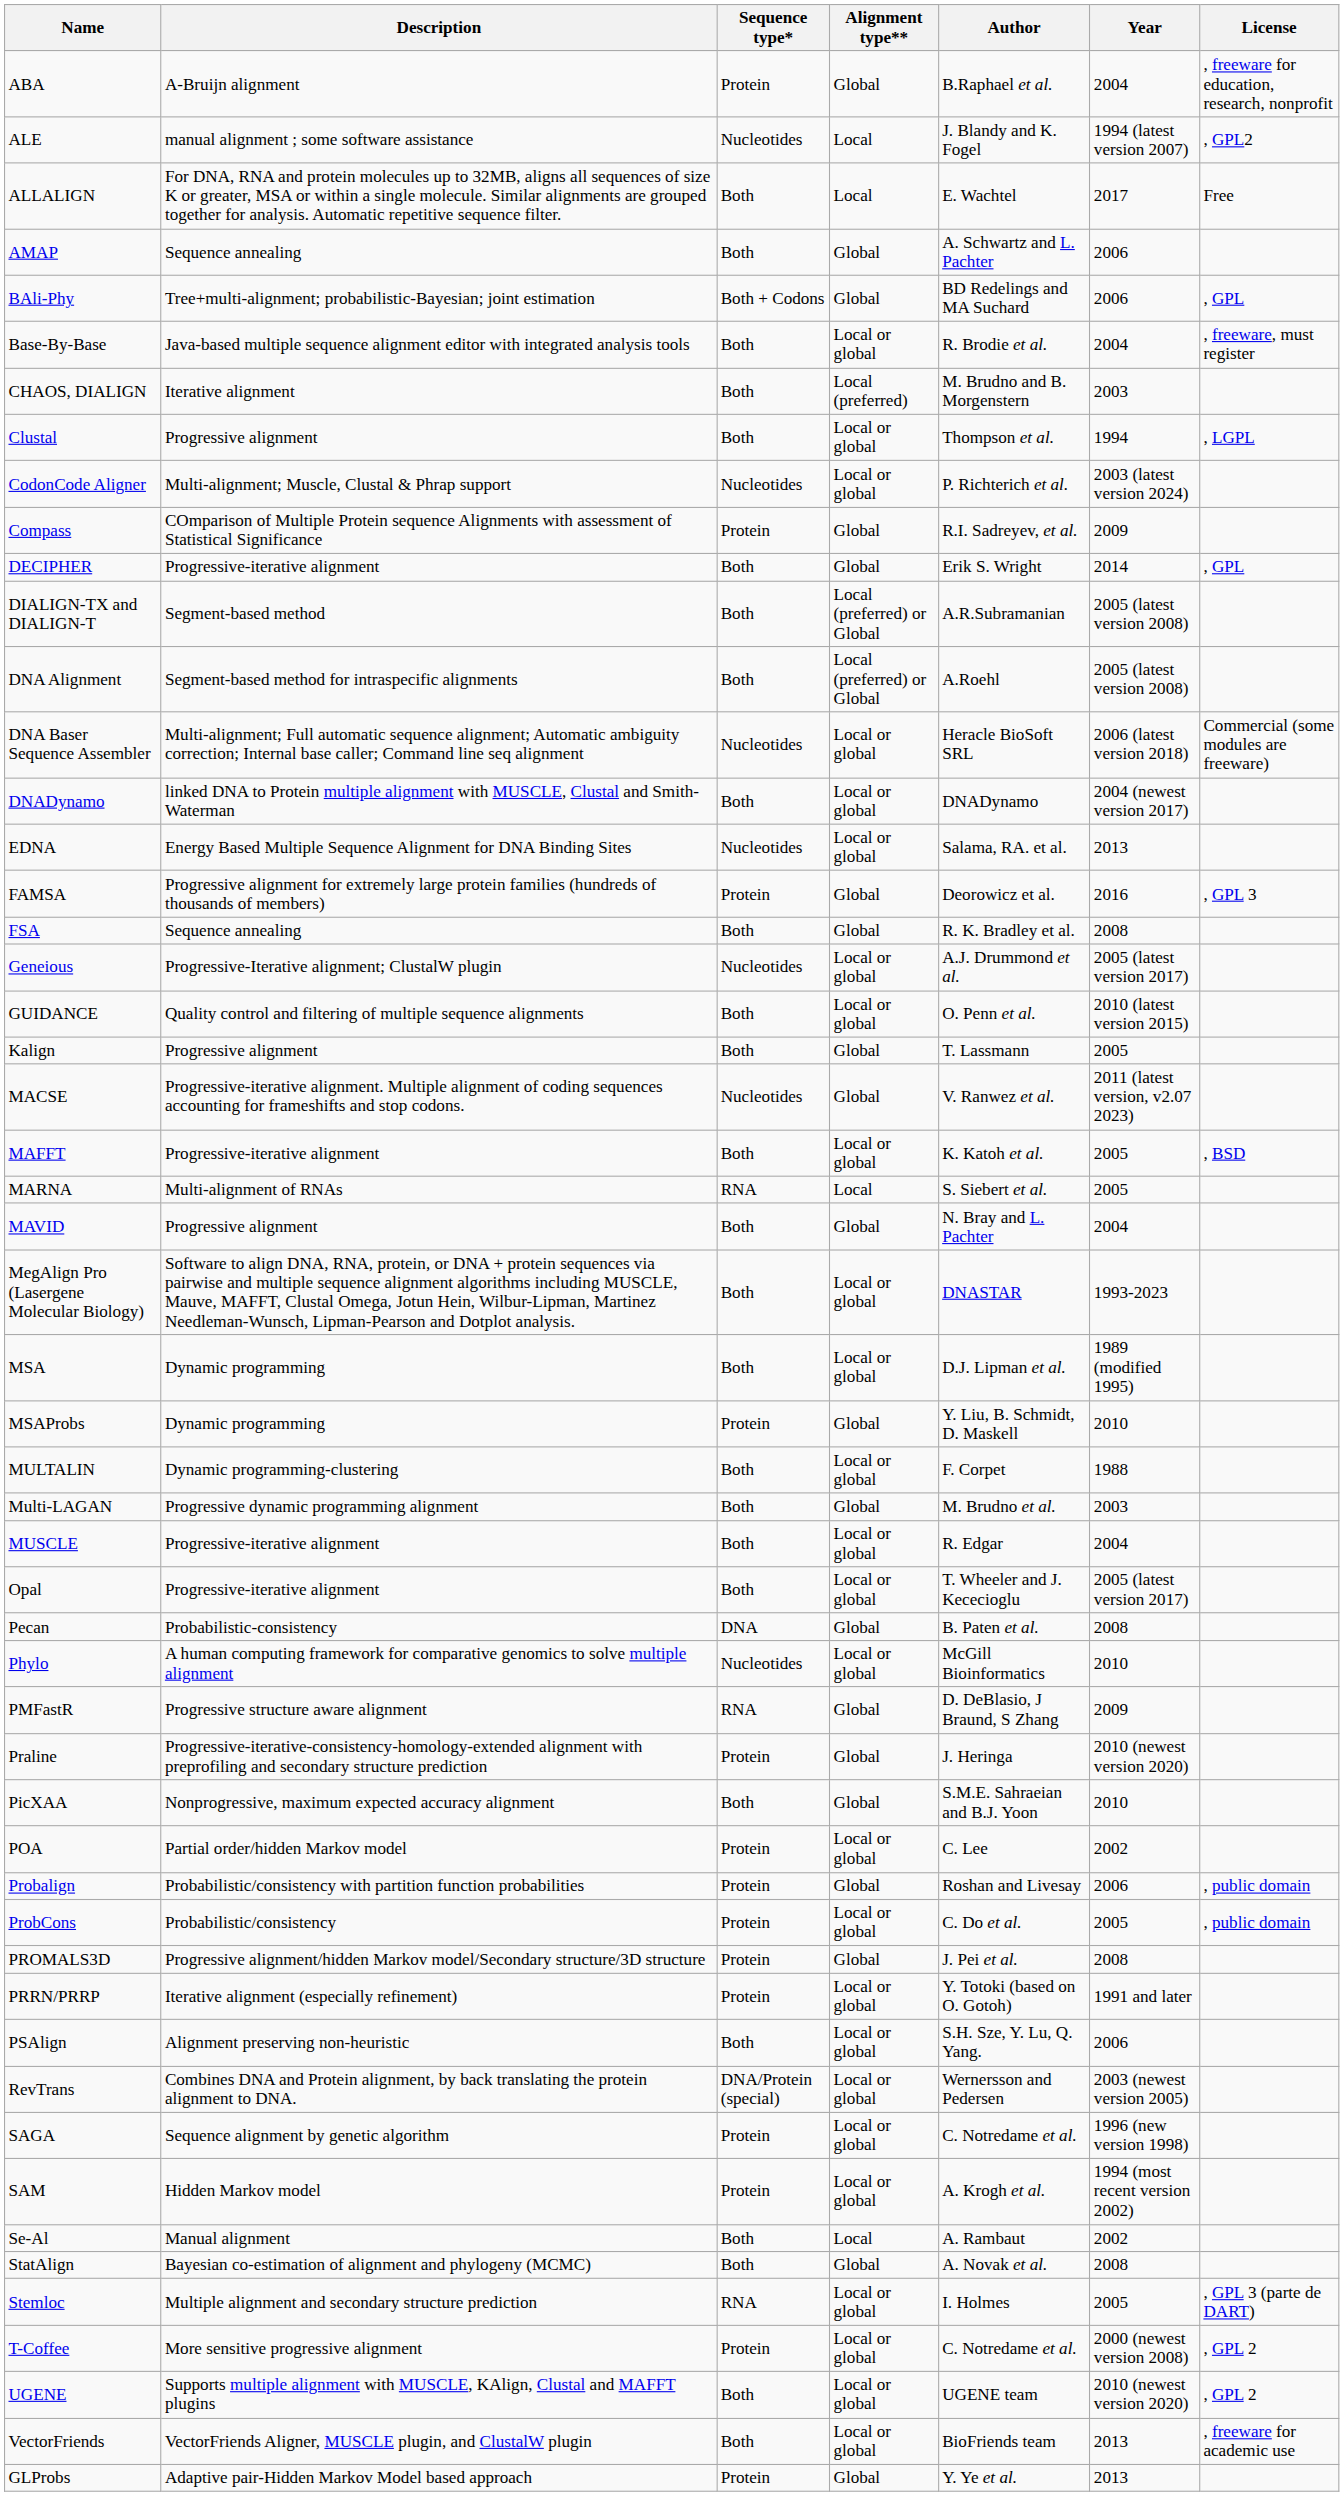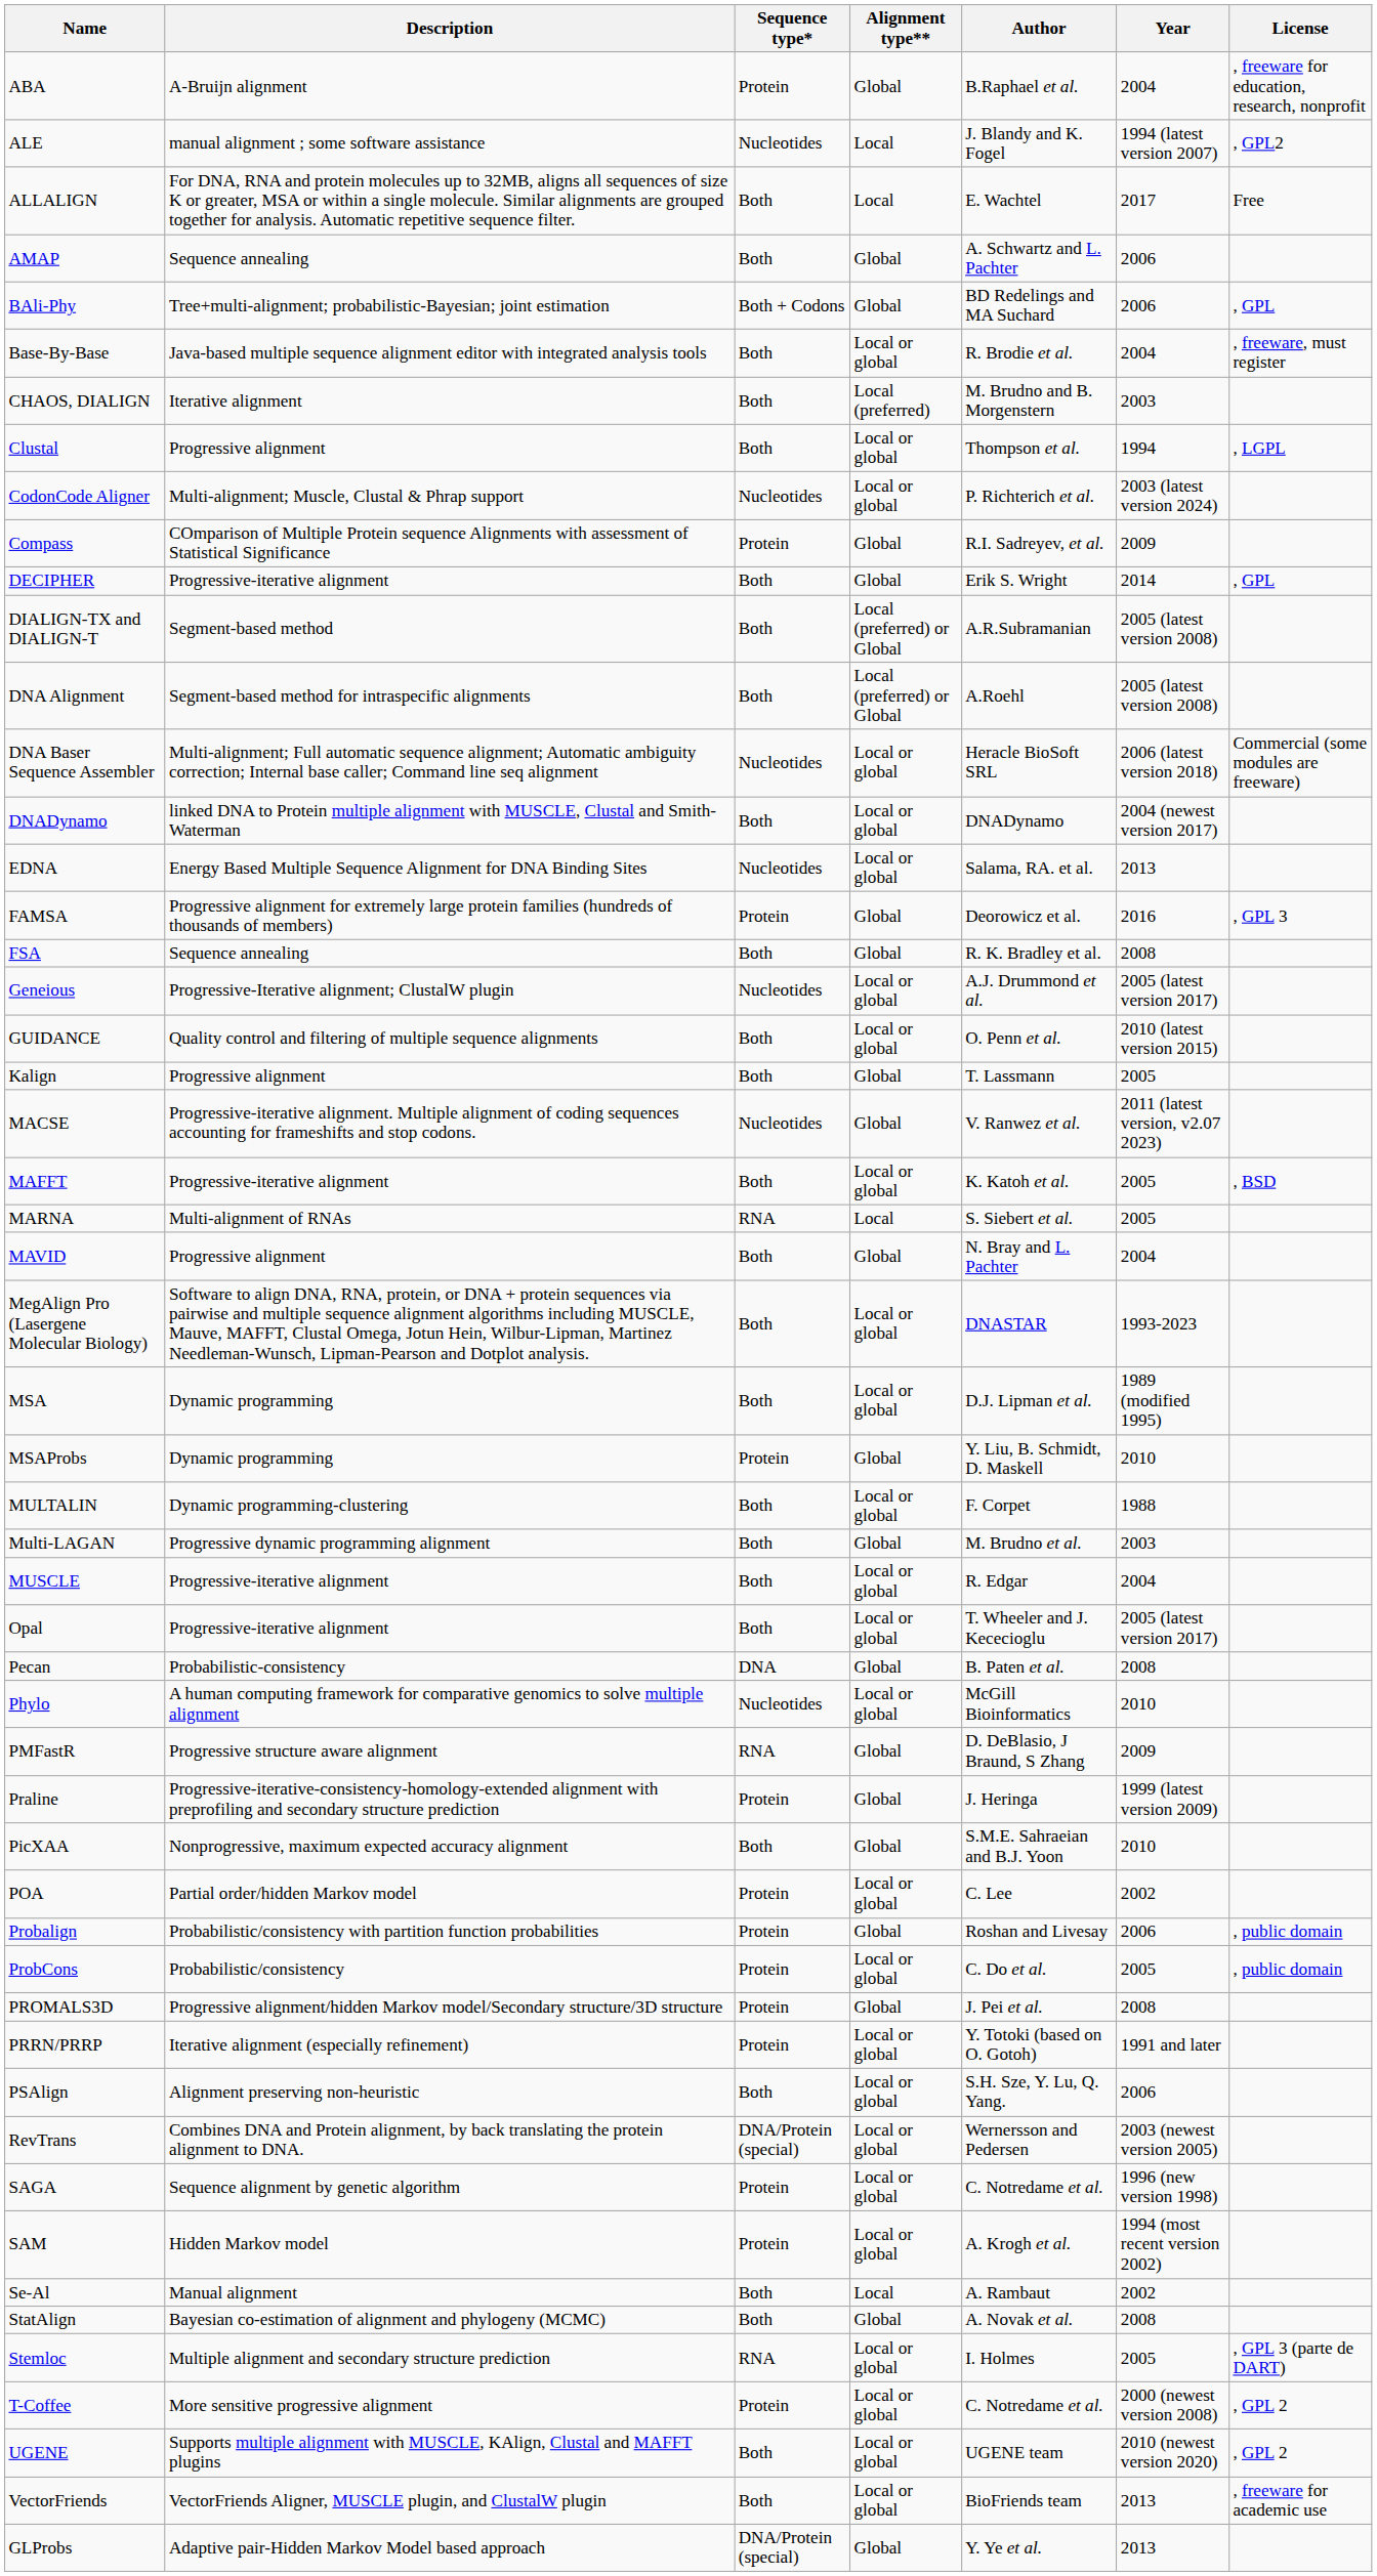Praline | Year: 2010 (newest version 2020) -> 1999 (latest version 2009)
GLProbs | Sequence type*: Protein -> DNA/Protein (special)
